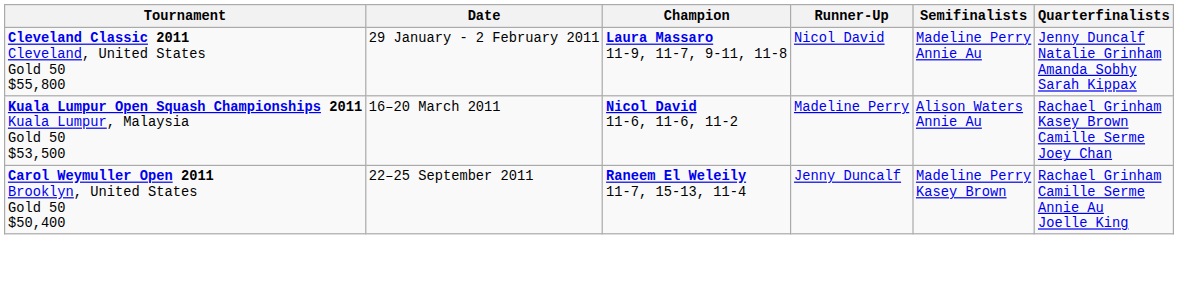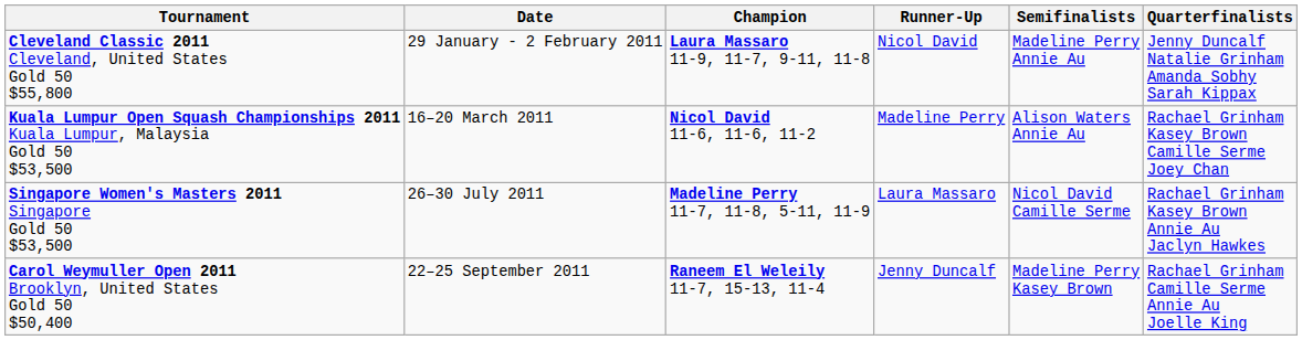+ row: Singapore Women's Masters 2011 Singapore Gold 50 $53,500 | 26–30 July 2011 | Madeline Perry 11-7, 11-8, 5-11, 11-9 | Laura Massaro | Nicol David Camille Serme | Rachael Grinham Kasey Brown Annie Au Jaclyn Hawkes
